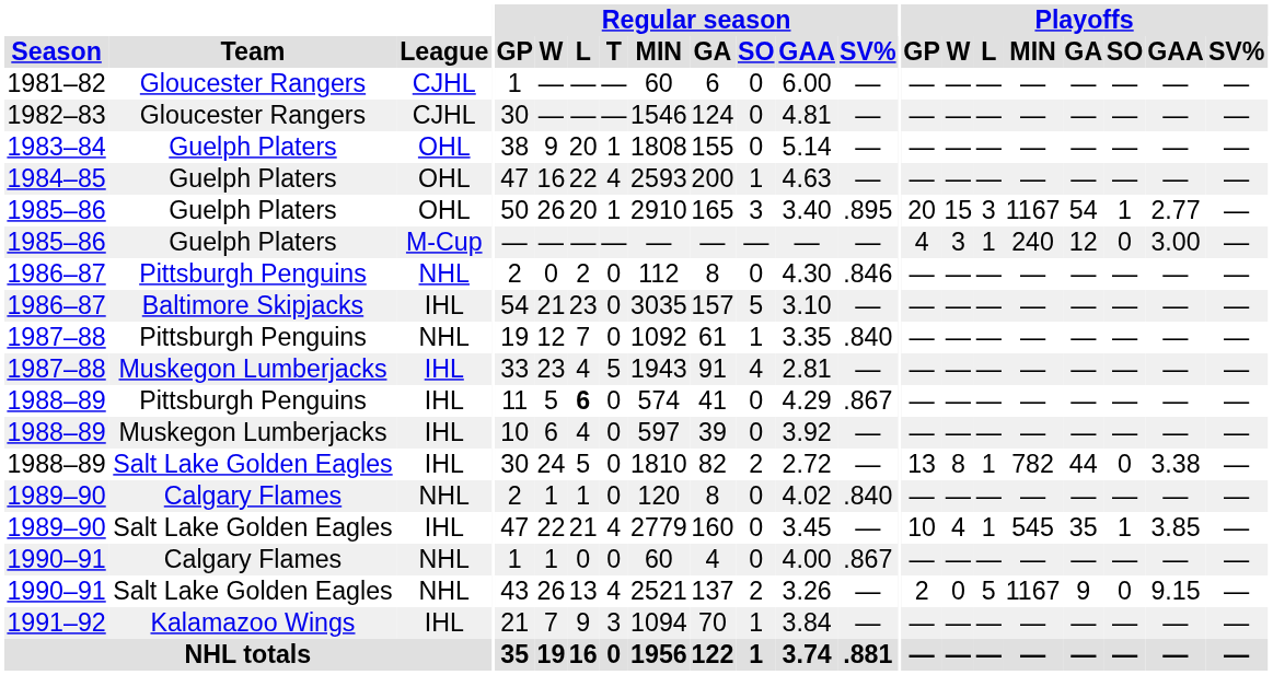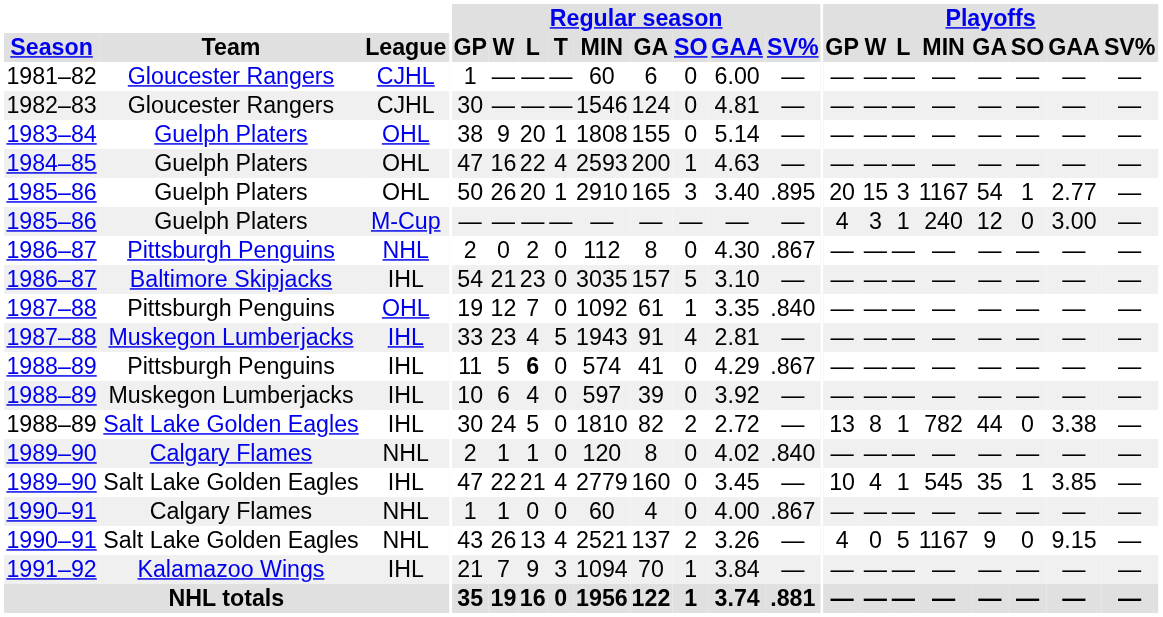1986–87 / Pittsburgh Penguins | Regular season / SV%: .846 -> .867
1987–88 / Pittsburgh Penguins | League: NHL -> OHL
1990–91 / Salt Lake Golden Eagles | Playoffs / GP: 2 -> 4
